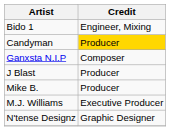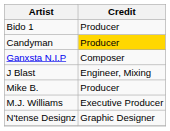Bido 1 | Credit: Engineer, Mixing -> Producer
J Blast | Credit: Producer -> Engineer, Mixing
